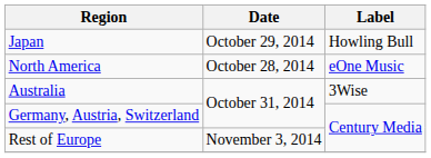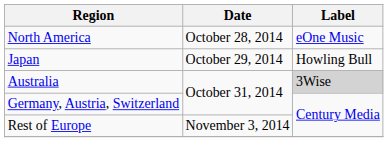rows swapped: North America <-> Japan
Australia | Label: no background -> lightgrey background
